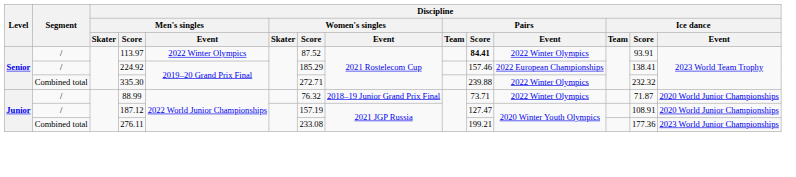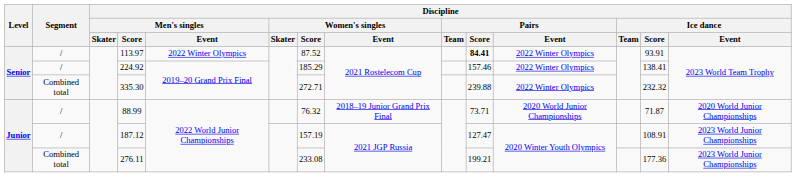224.92 | Discipline / Pairs / Event: 2022 European Championships -> 2022 Winter Olympics
88.99 | Discipline / Pairs / Event: 2022 Winter Olympics -> 2020 World Junior Championships
187.12 | Discipline / Ice dance / Event: 2020 World Junior Championships -> 2023 World Junior Championships
